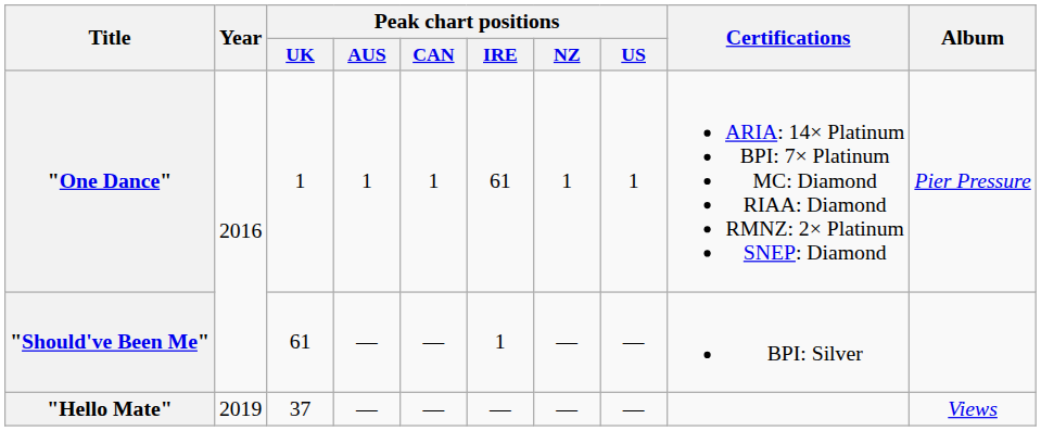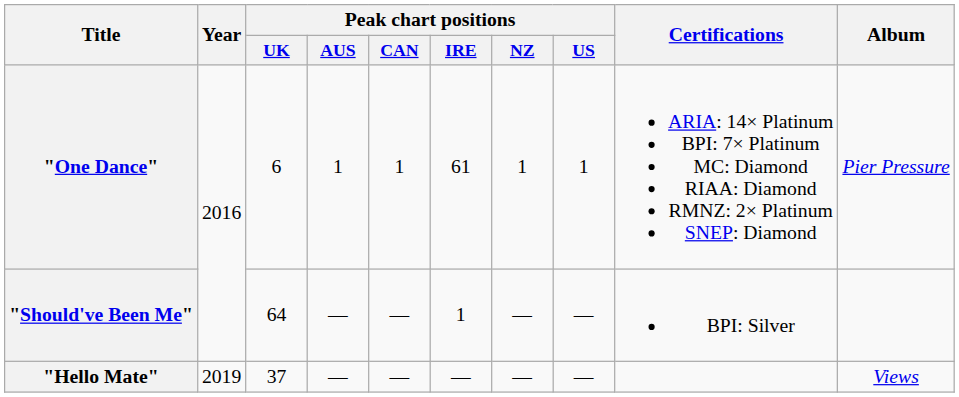"One Dance" | Peak chart positions / UK: 1 -> 6
"Should've Been Me" | Peak chart positions / UK: 61 -> 64
